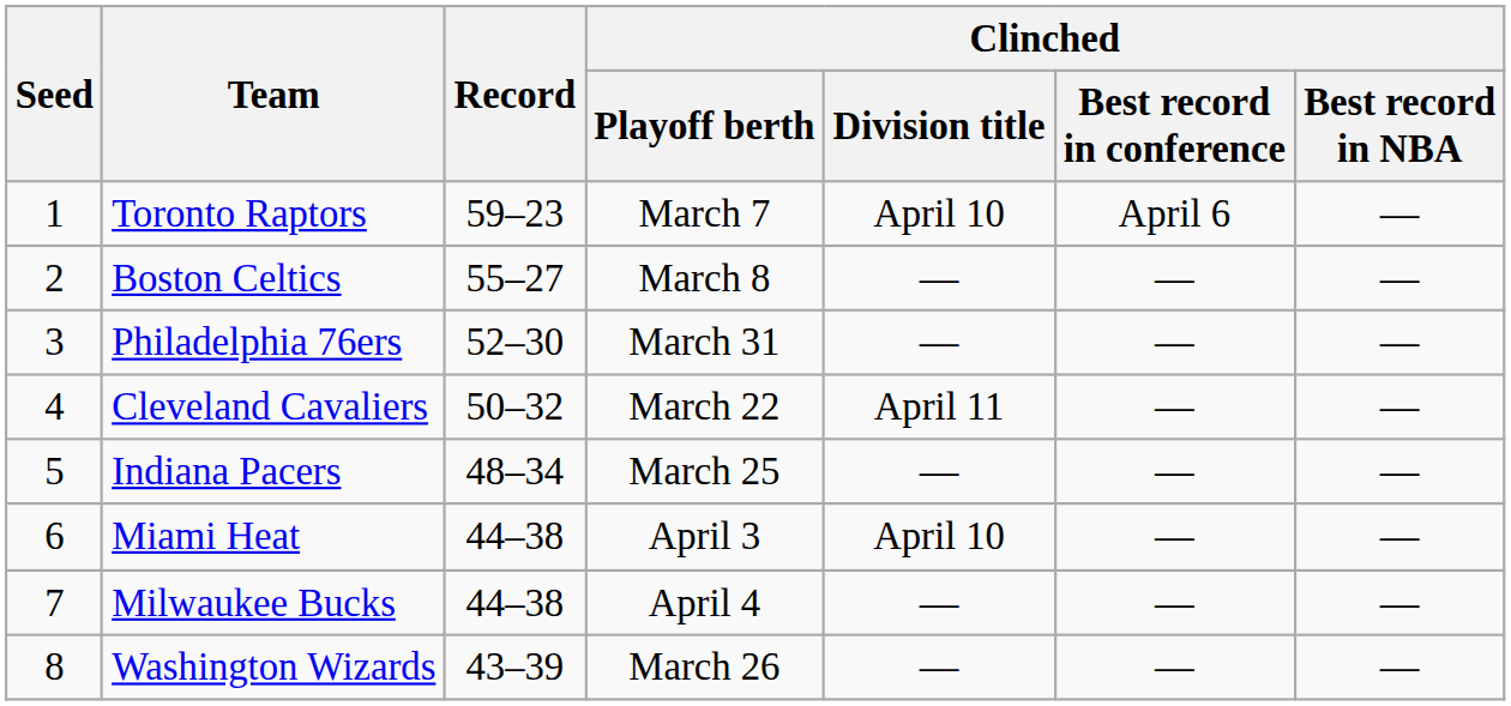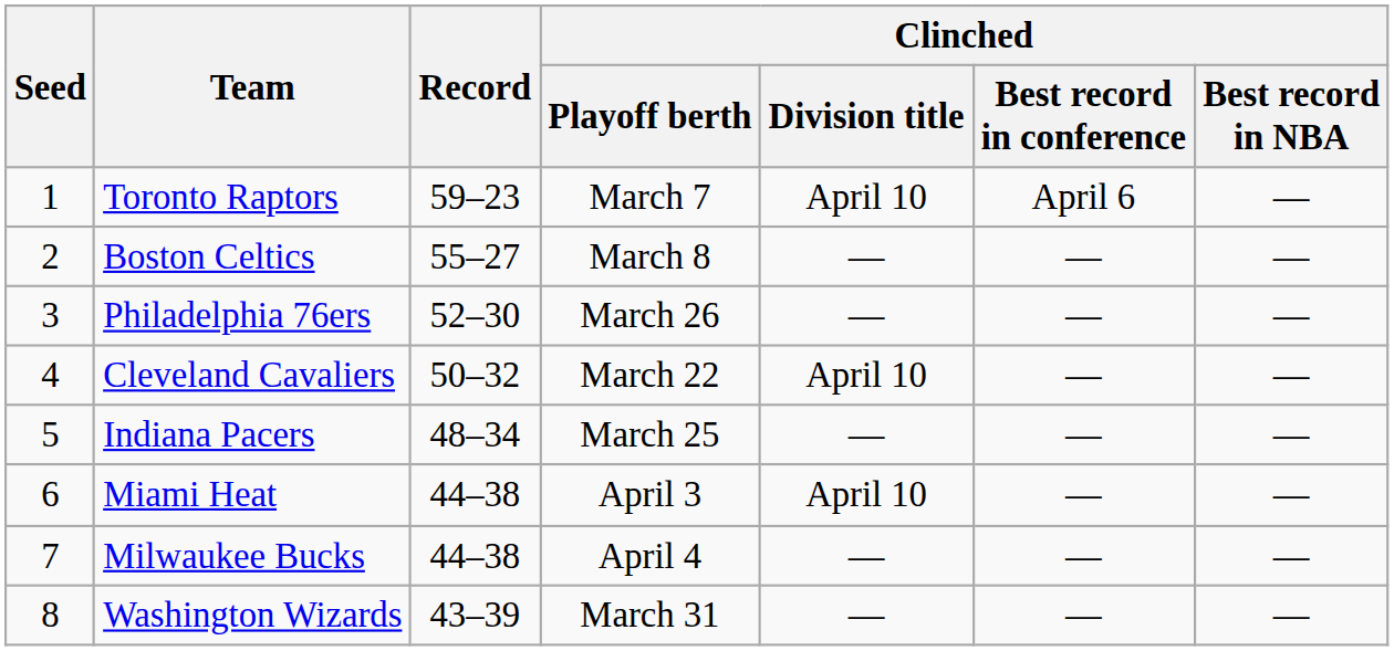Philadelphia 76ers | Clinched / Playoff berth: March 31 -> March 26
Cleveland Cavaliers | Clinched / Division title: April 11 -> April 10
Washington Wizards | Clinched / Playoff berth: March 26 -> March 31
